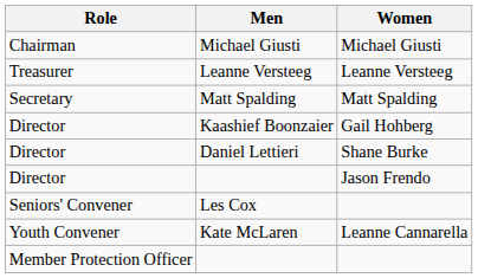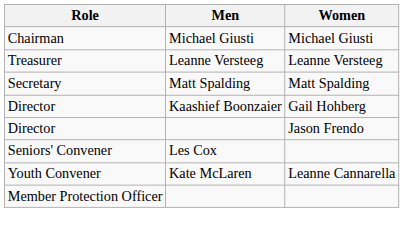- row: Director | Daniel Lettieri | Shane Burke
